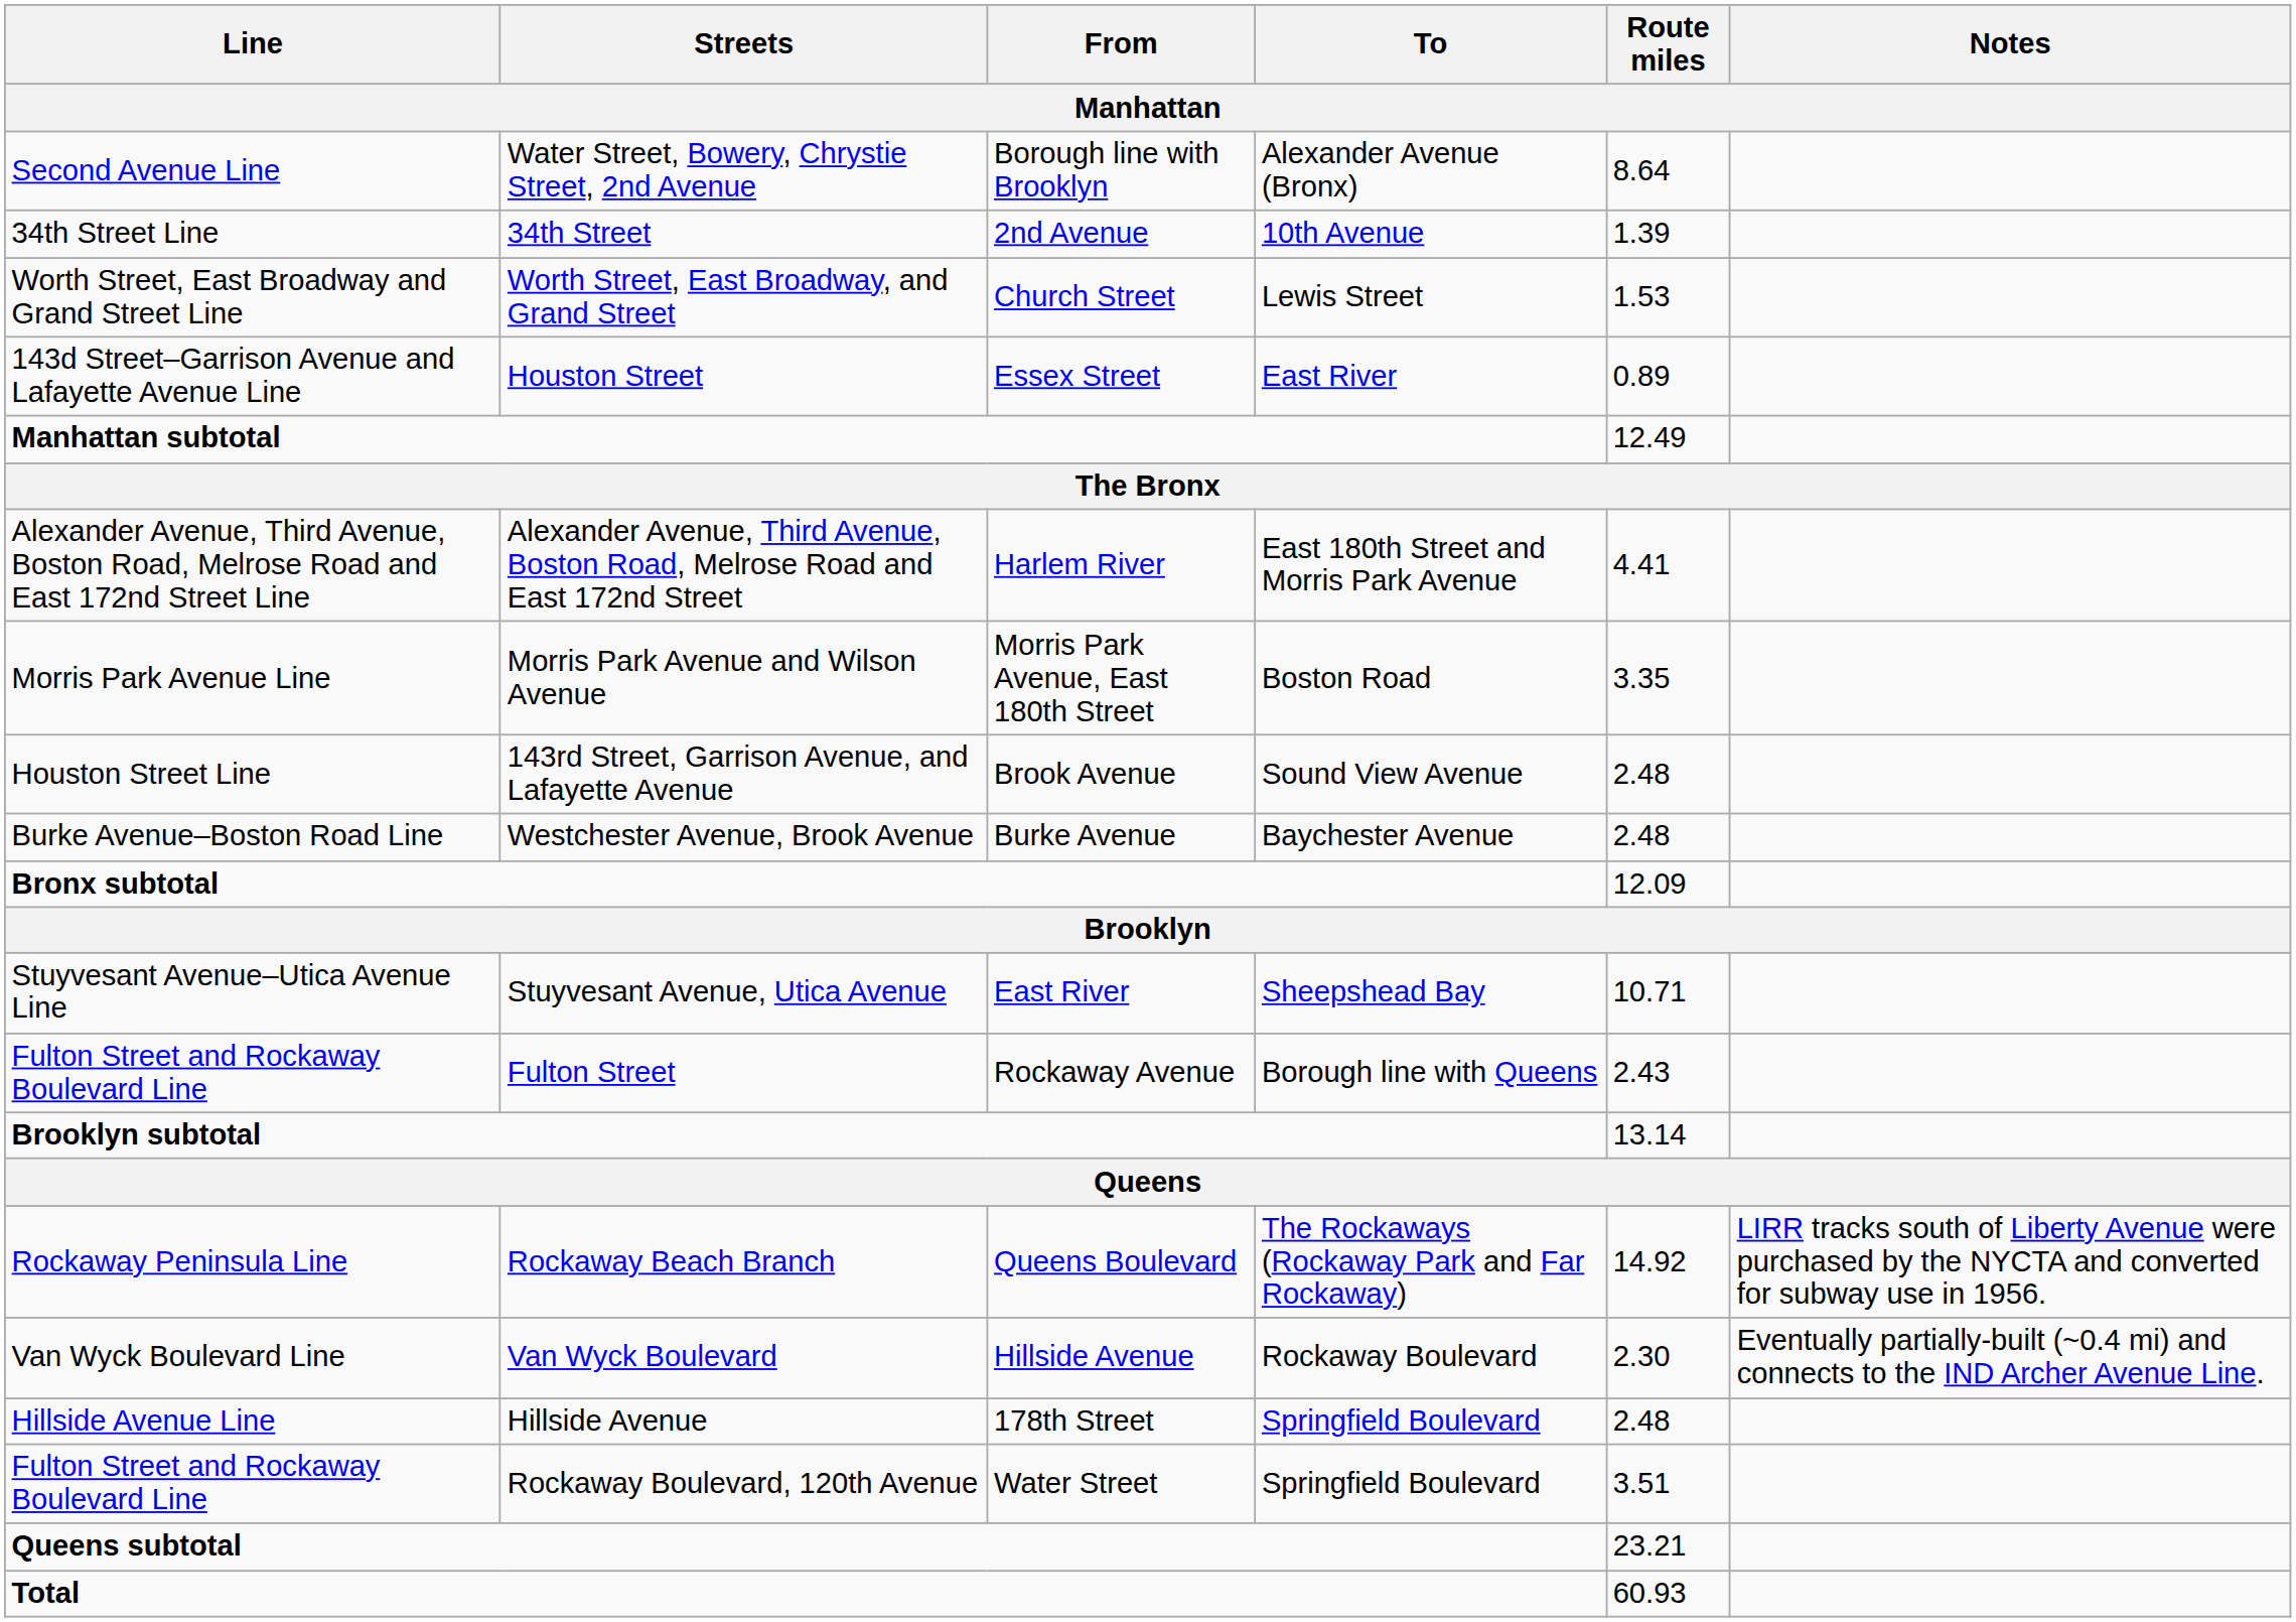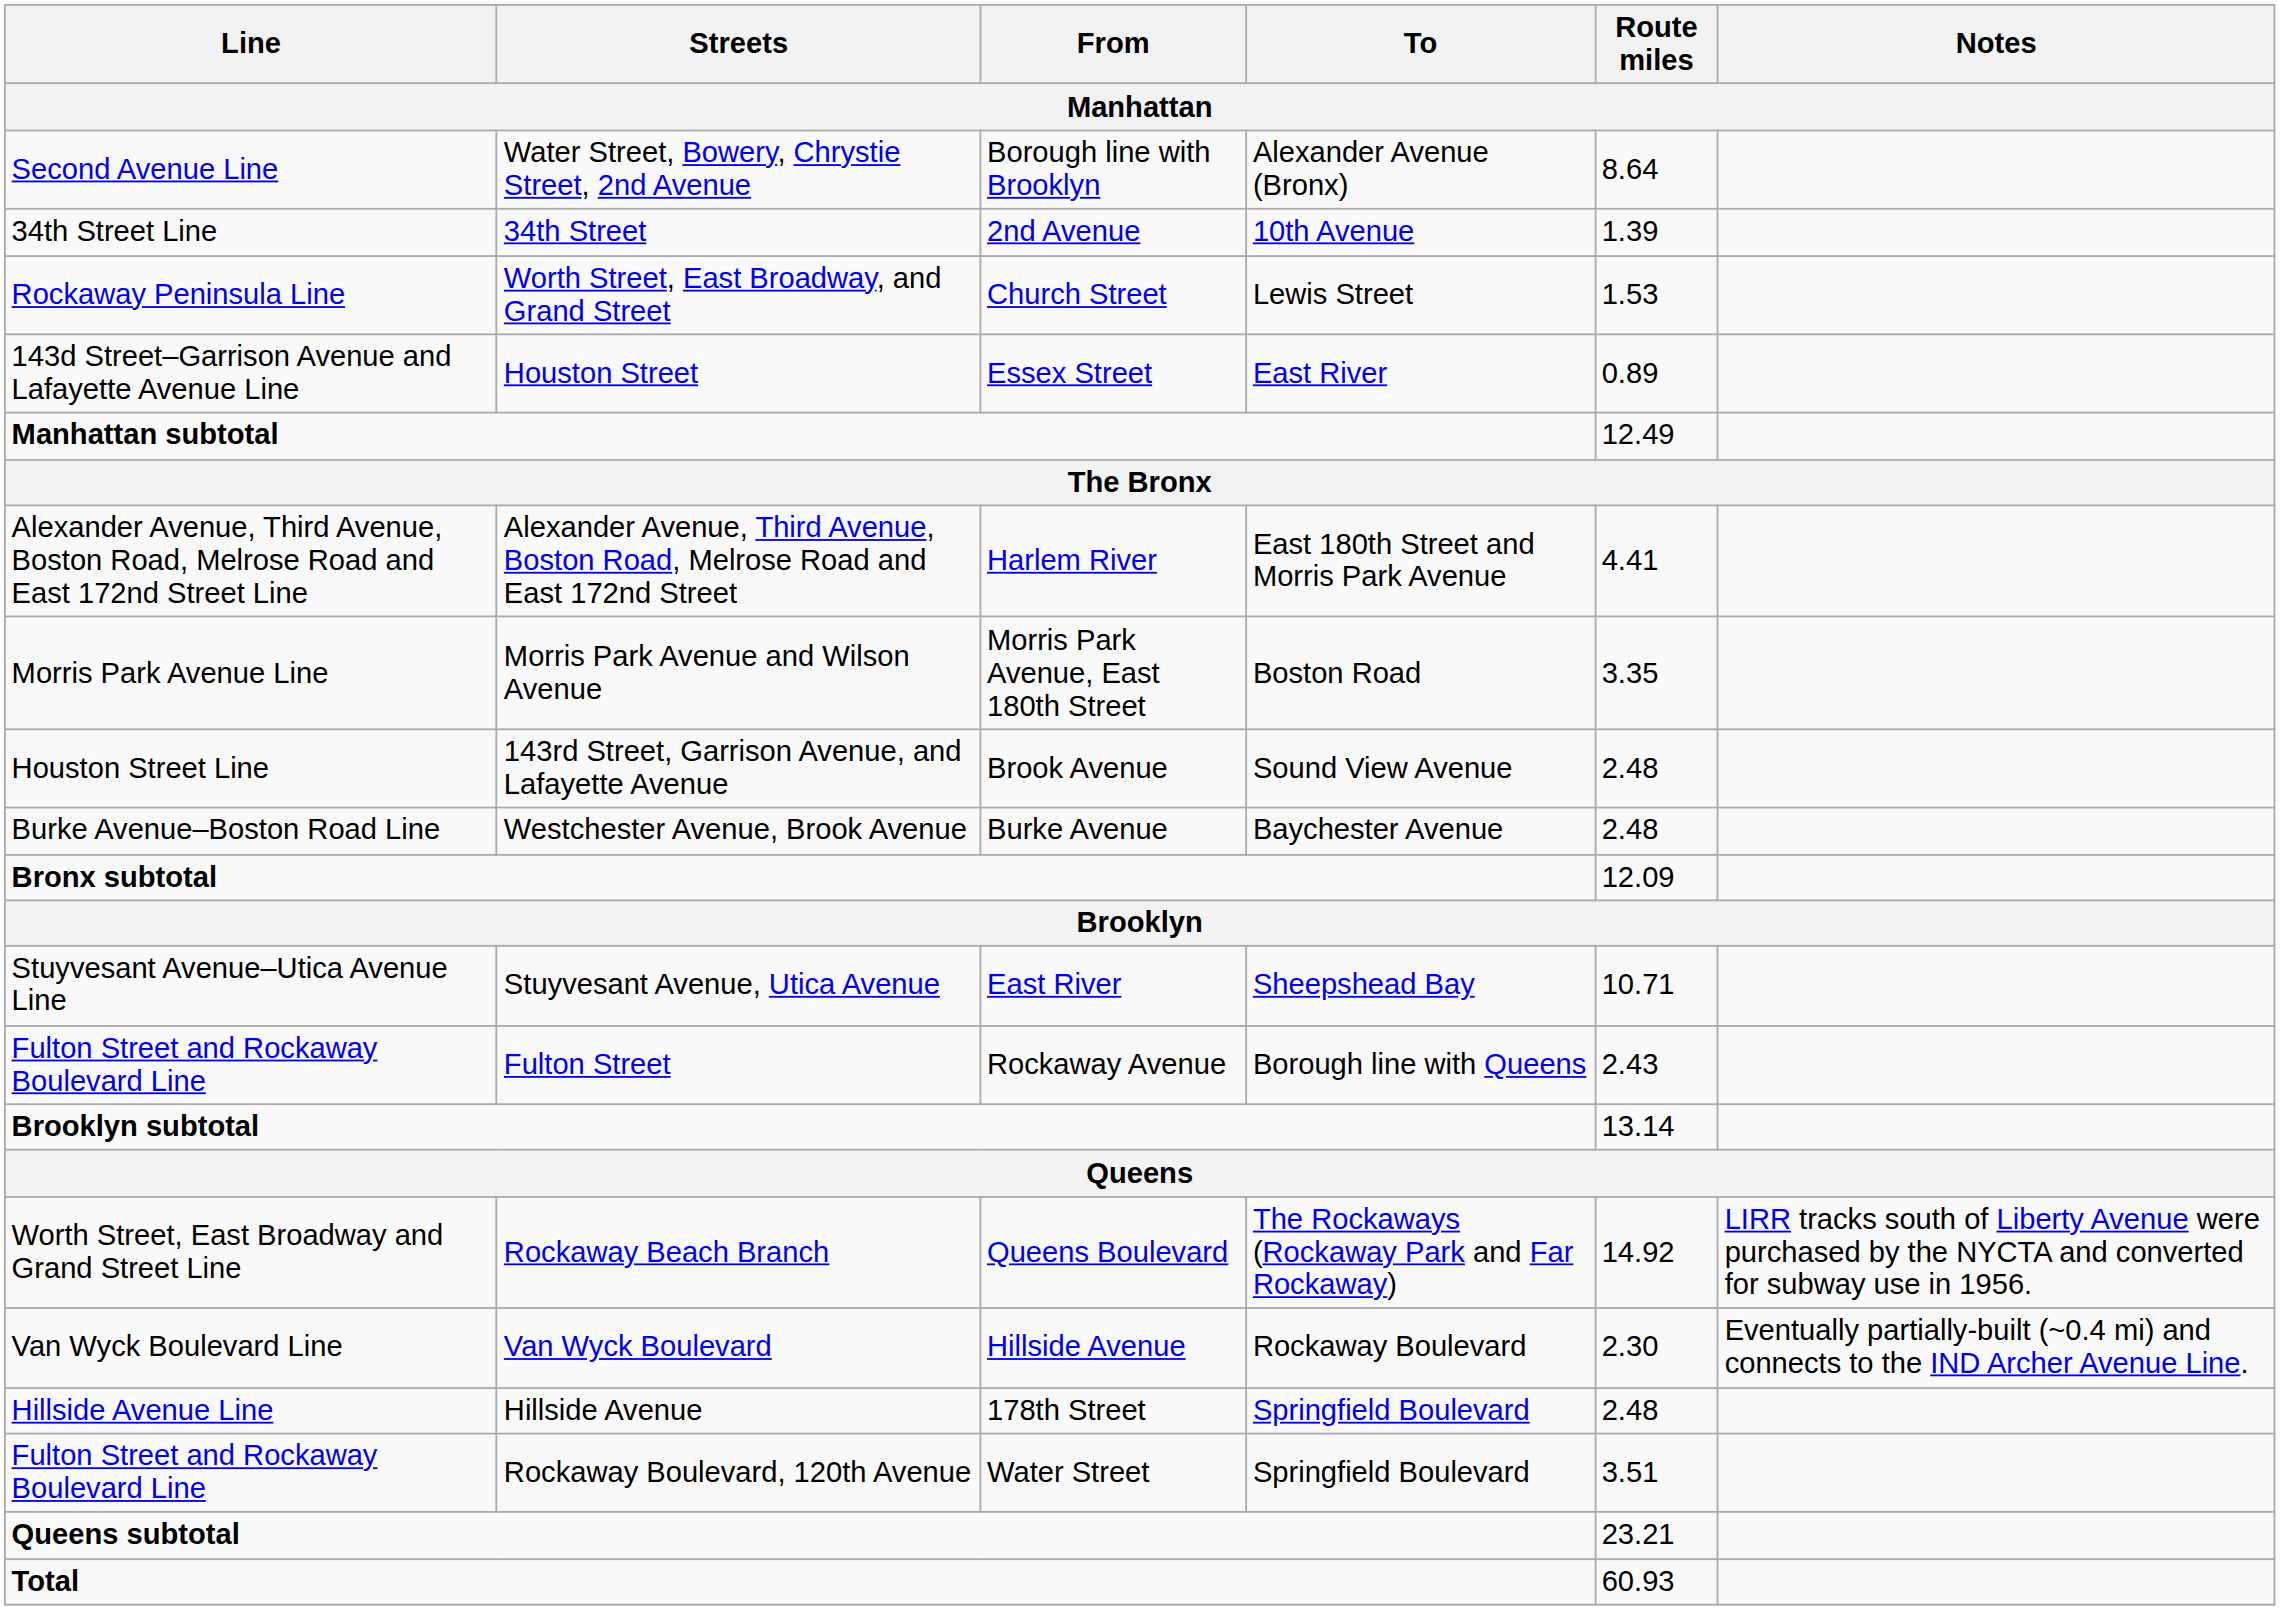Worth Street, East Broadway, and Grand Street | Line: Worth Street, East Broadway and Grand Street Line -> Rockaway Peninsula Line
Rockaway Beach Branch | Line: Rockaway Peninsula Line -> Worth Street, East Broadway and Grand Street Line
